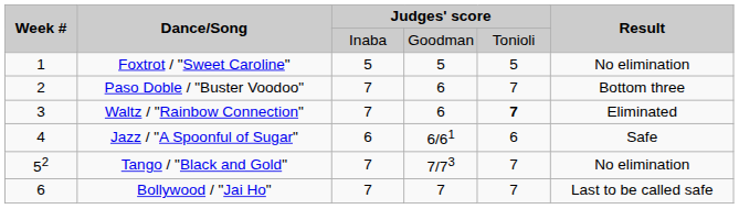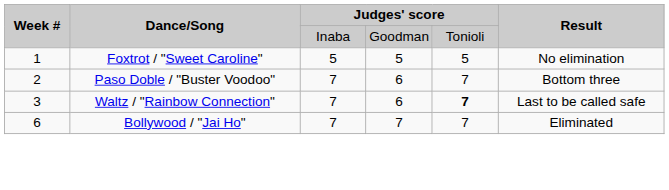Waltz / "Rainbow Connection" | Result: Eliminated -> Last to be called safe
- row: 4 | Jazz / "A Spoonful of Sugar" | 6 | 6/61 | 6 | Safe
- row: 52 | Tango / "Black and Gold" | 7 | 7/73 | 7 | No elimination
Bollywood / "Jai Ho" | Result: Last to be called safe -> Eliminated
